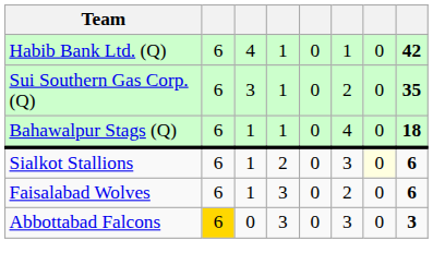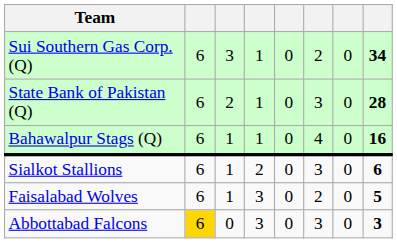- row: Habib Bank Ltd. (Q) | 6 | 4 | 1 | 0 | 1 | 0 | 42
Sui Southern Gas Corp. (Q) | column 8: 35 -> 34
+ row: State Bank of Pakistan (Q) | 6 | 2 | 1 | 0 | 3 | 0 | 28
Bahawalpur Stags (Q) | column 8: 18 -> 16
Sialkot Stallions | column 7: lightyellow background -> no background
Faisalabad Wolves | column 8: 6 -> 5
